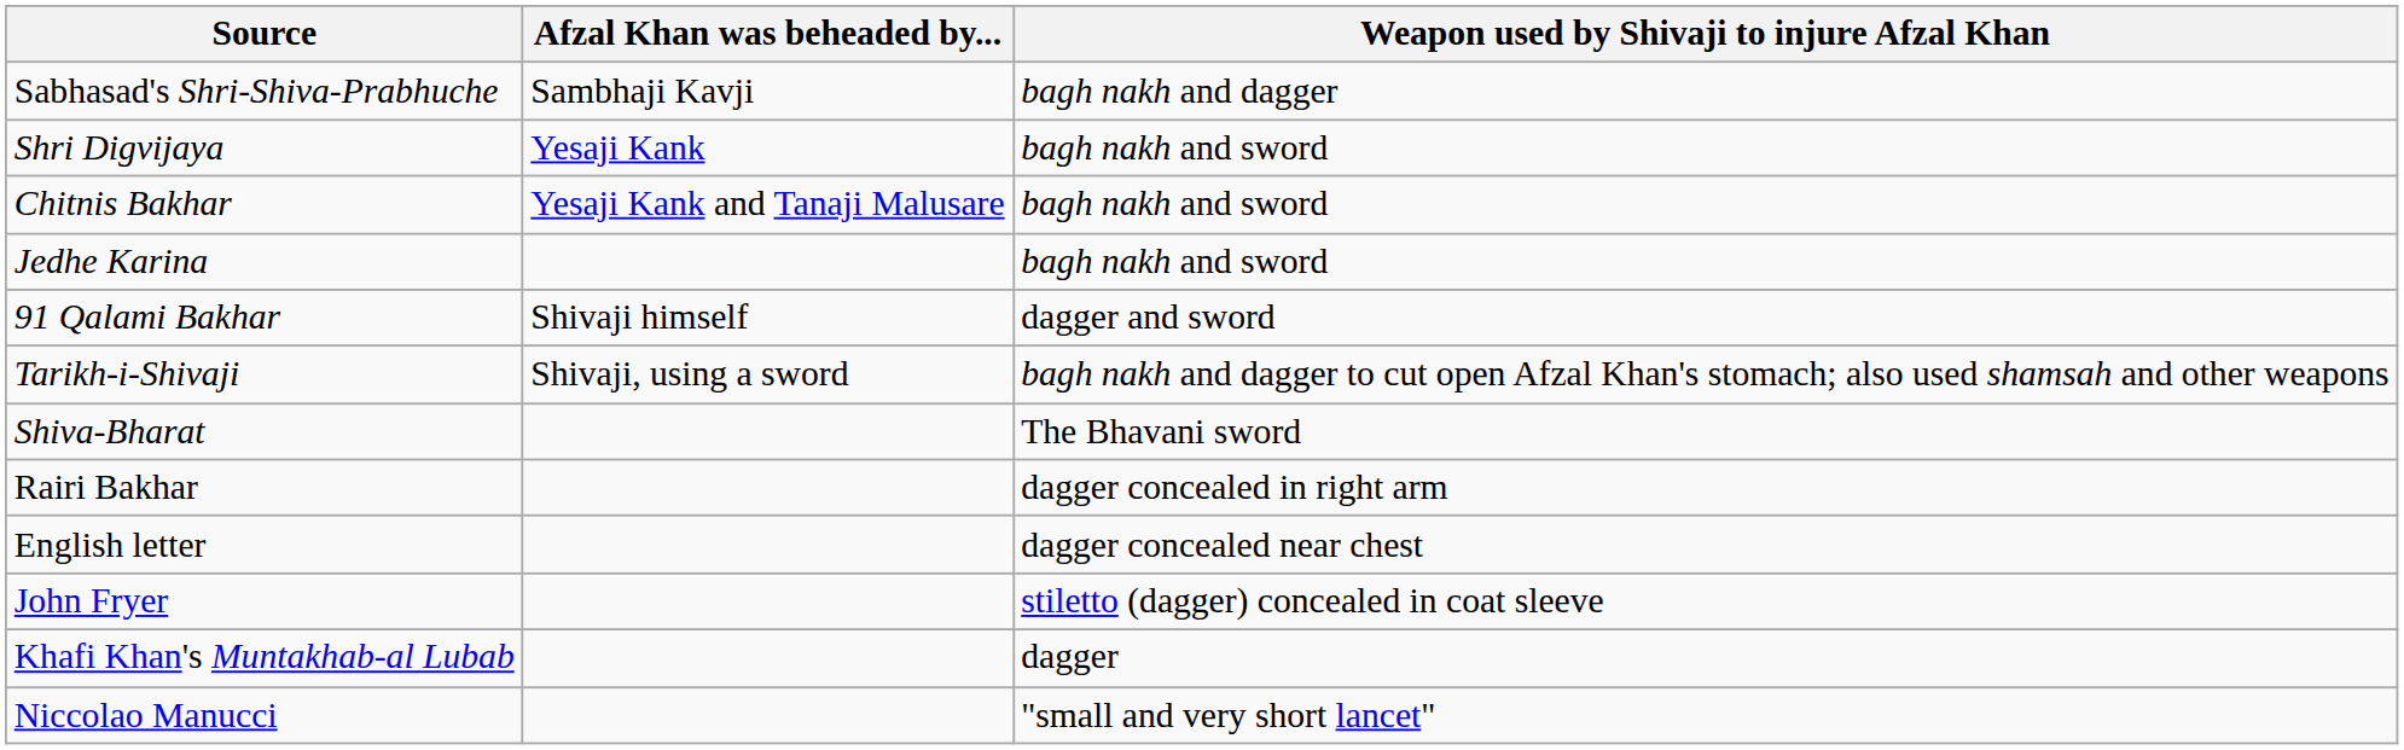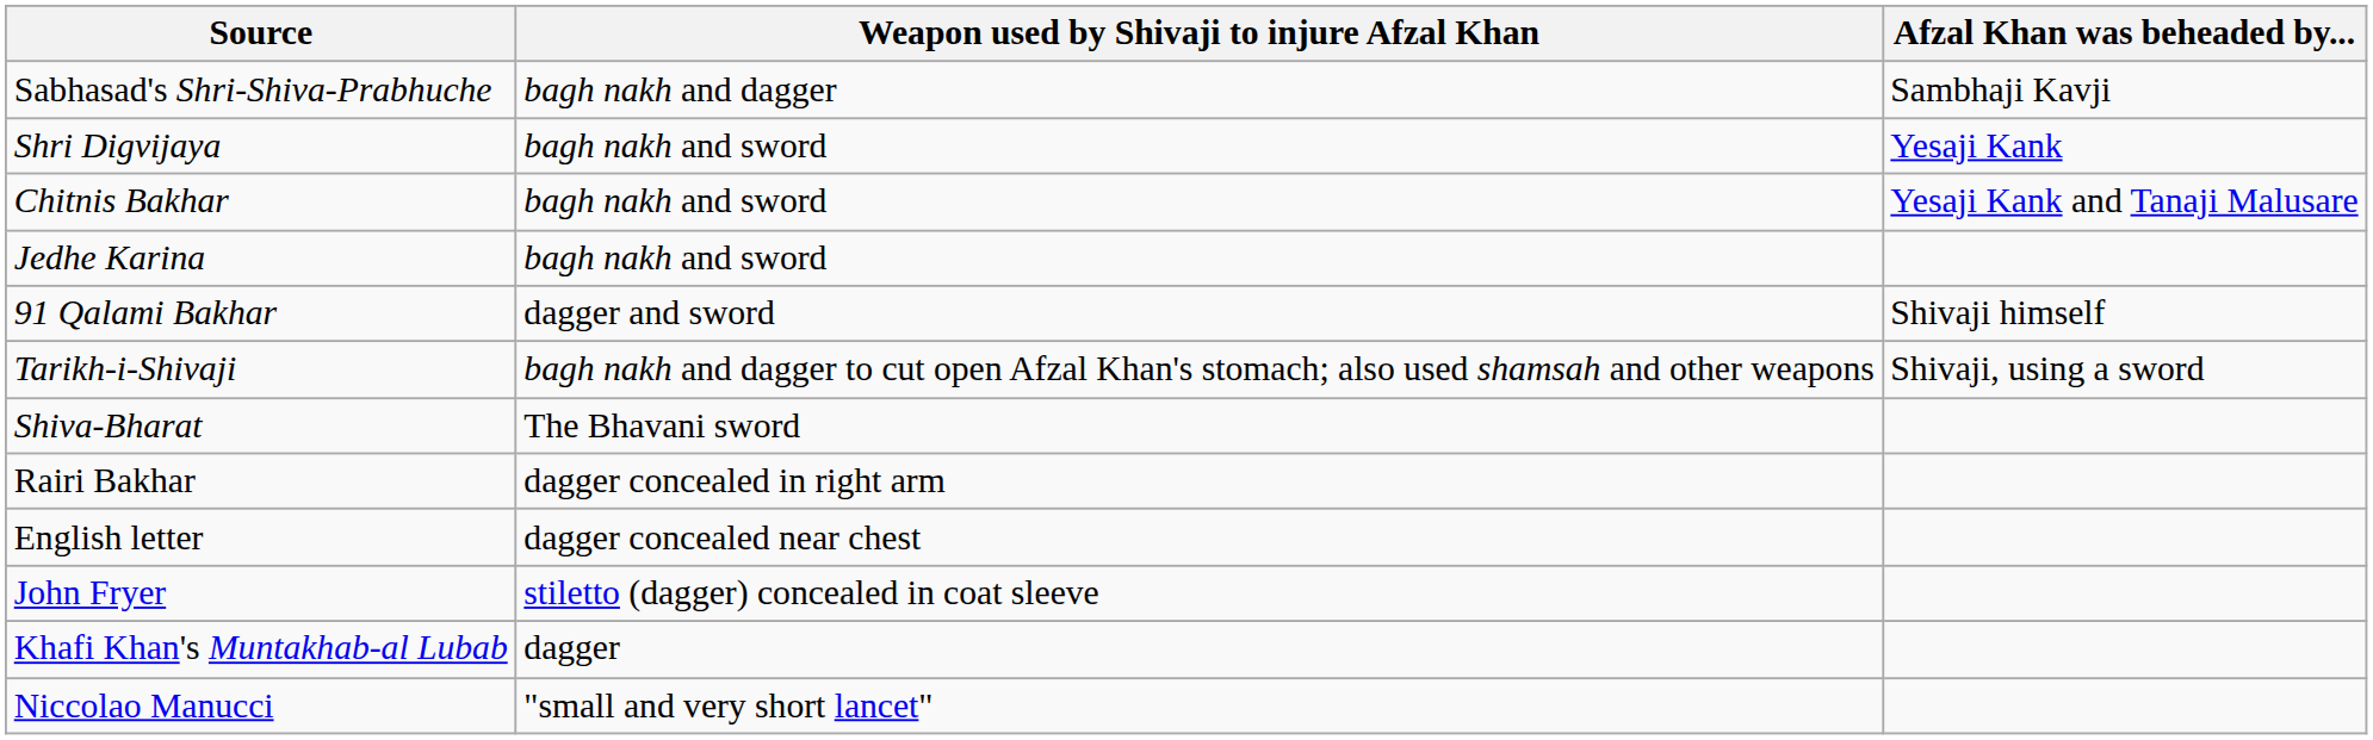columns swapped: Weapon used by Shivaji to injure Afzal Khan <-> Afzal Khan was beheaded by...
